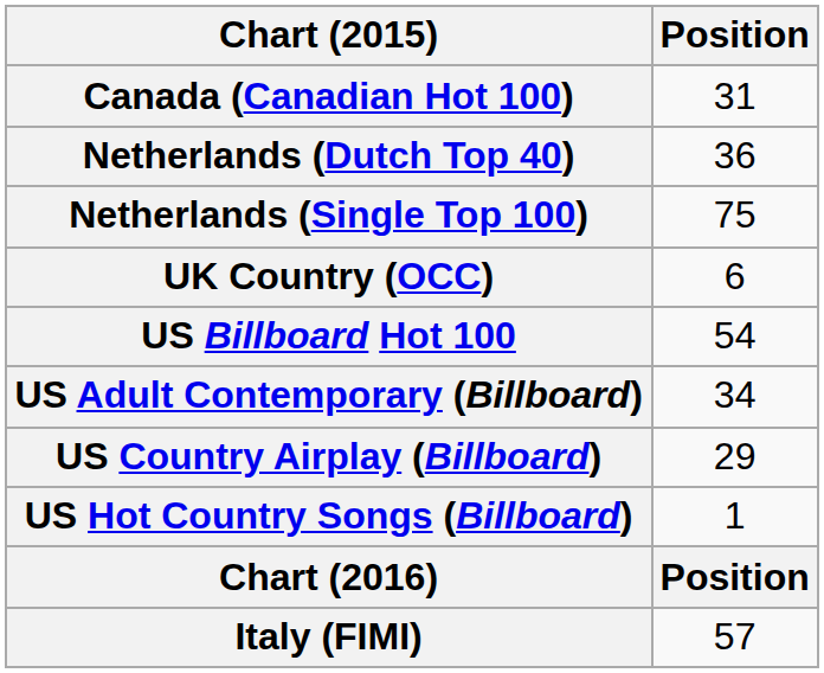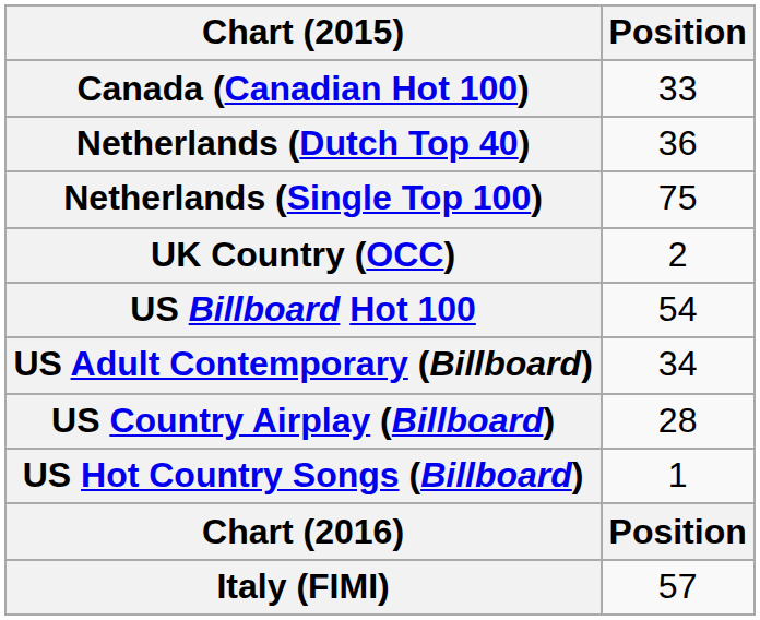Canada (Canadian Hot 100) | Position: 31 -> 33
UK Country (OCC) | Position: 6 -> 2
US Country Airplay (Billboard) | Position: 29 -> 28
